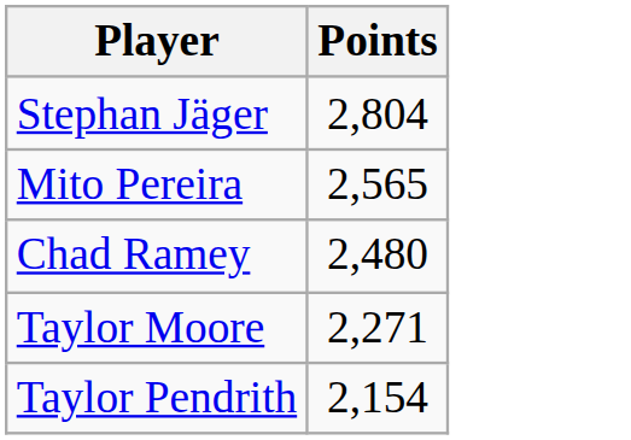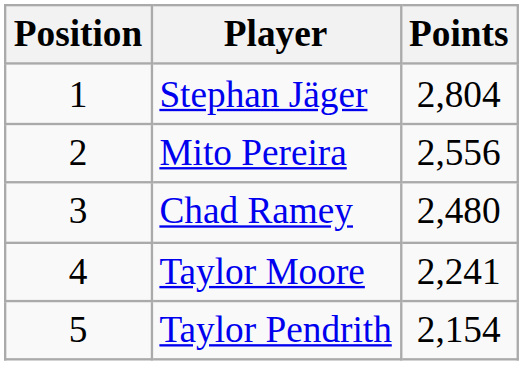+ column: Position | 1 | 2 | 3 | 4 | 5
Mito Pereira | Points: 2,565 -> 2,556
Taylor Moore | Points: 2,271 -> 2,241
